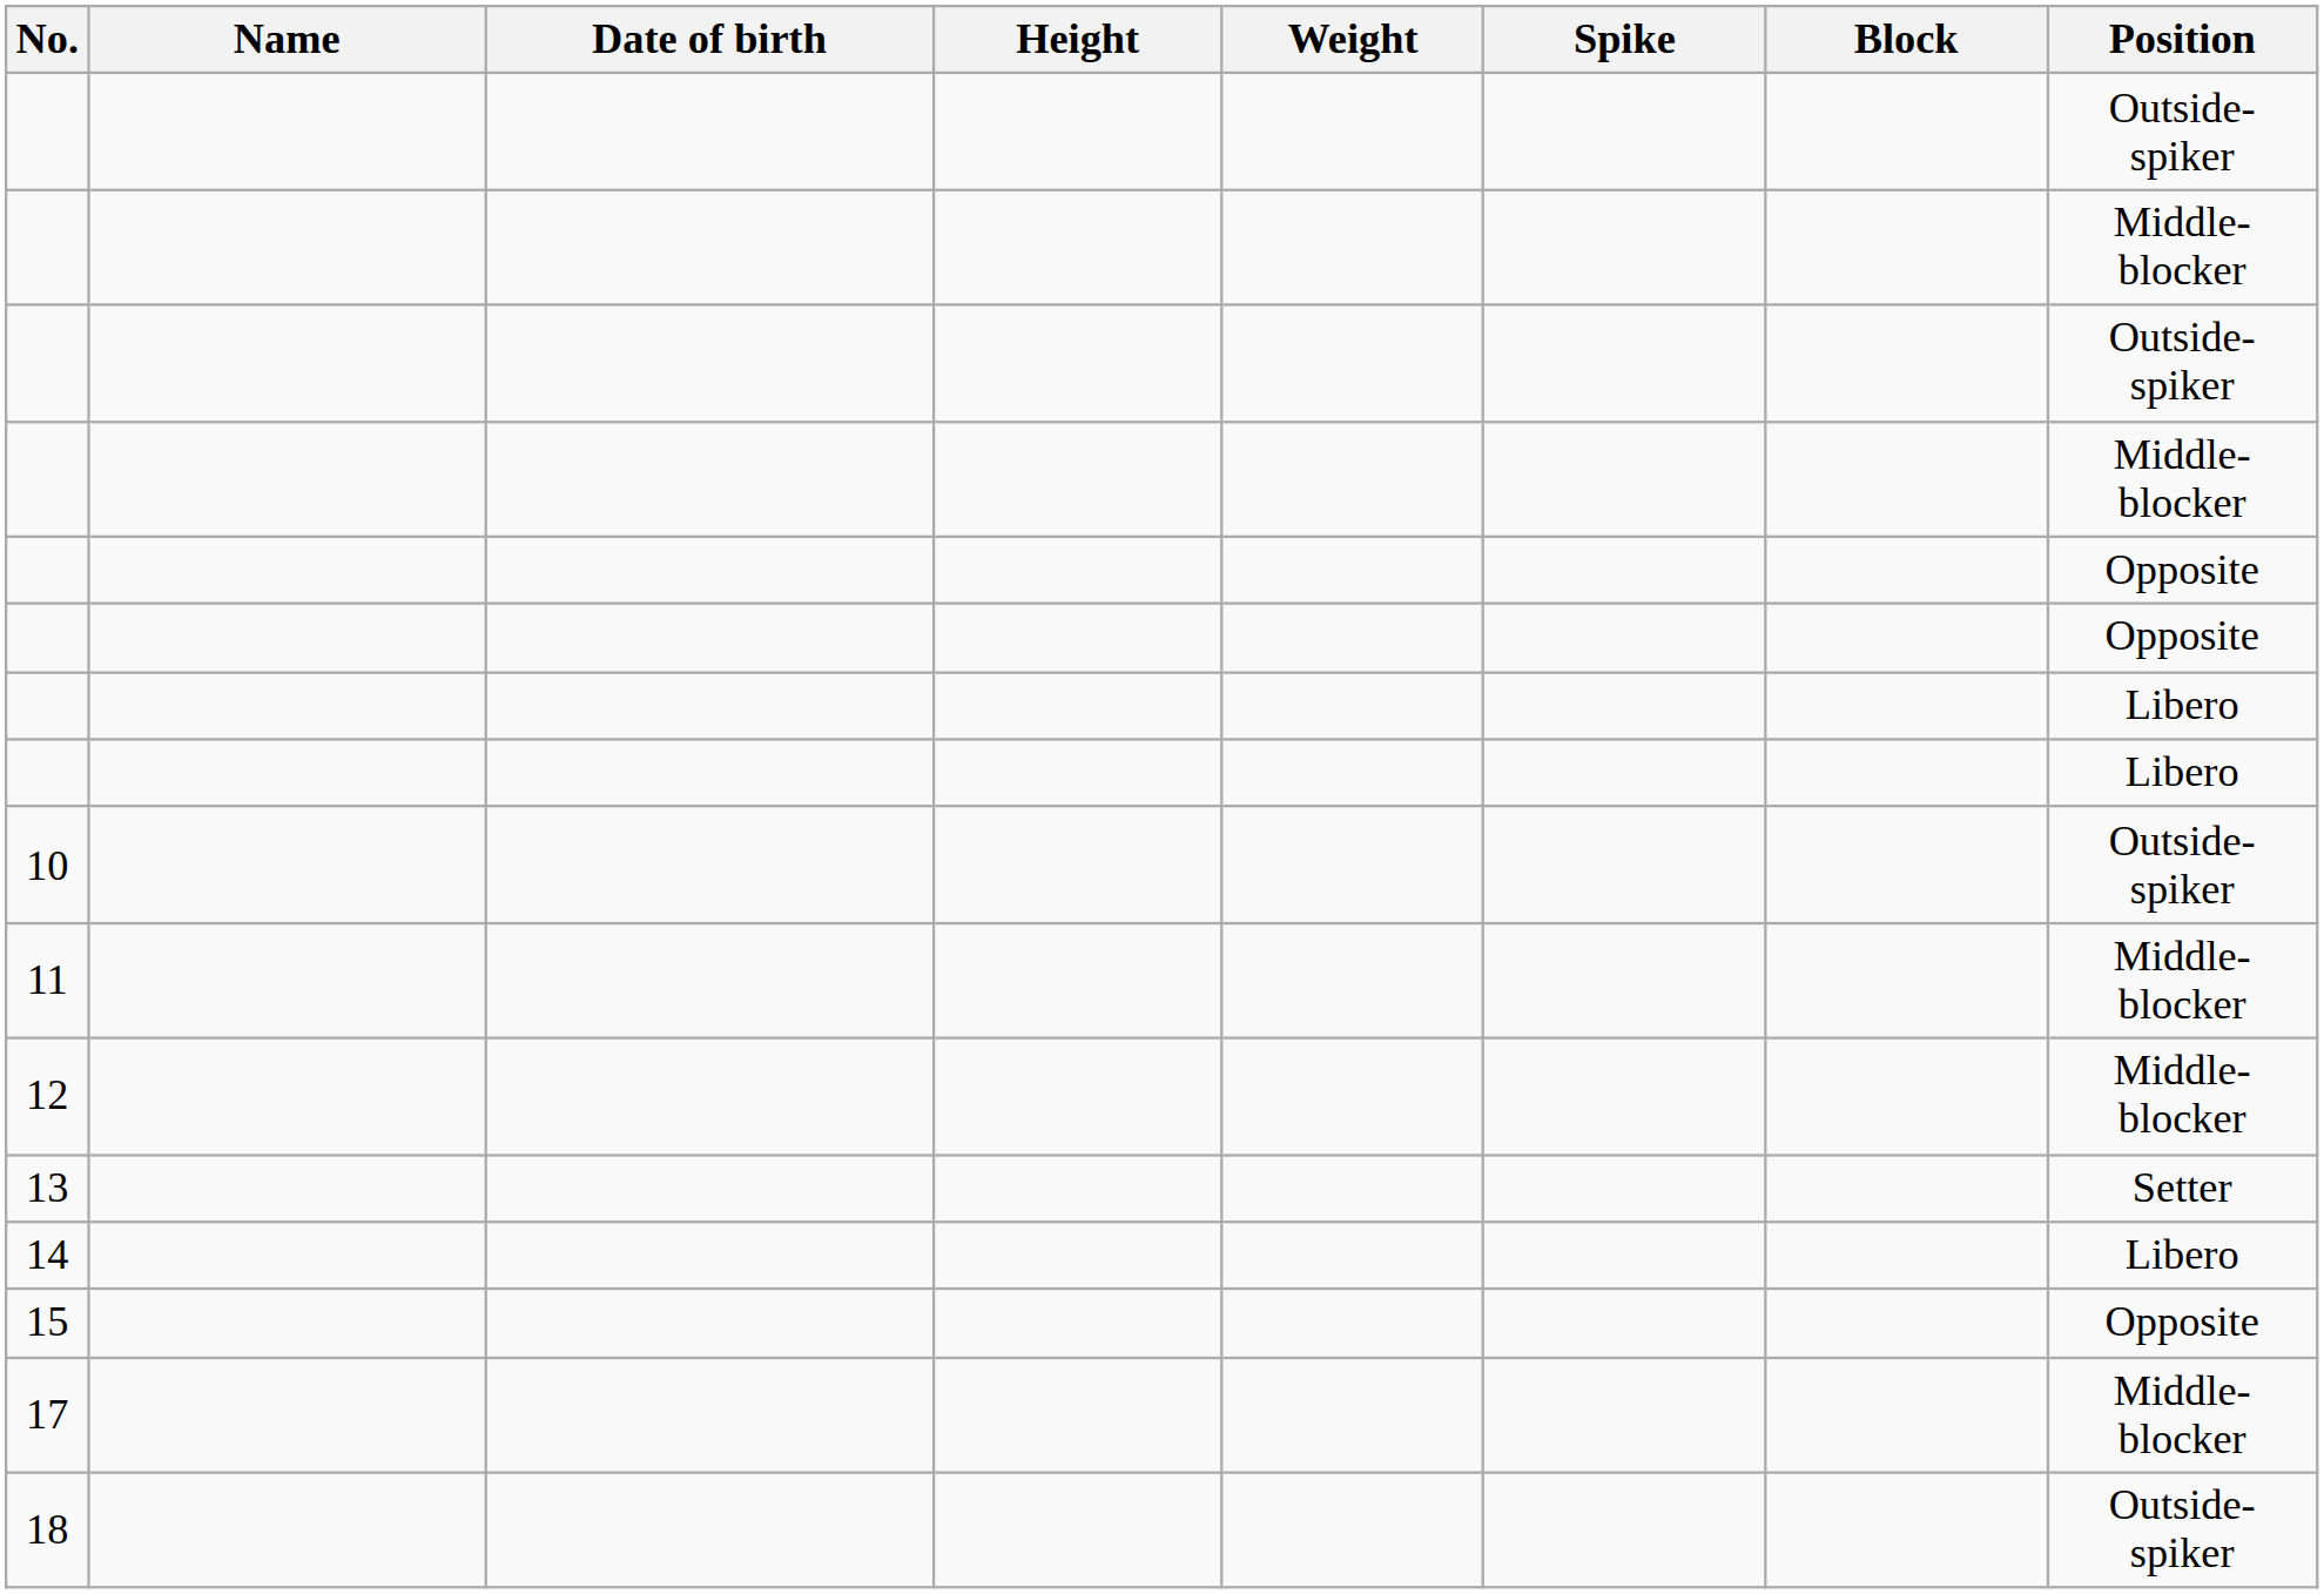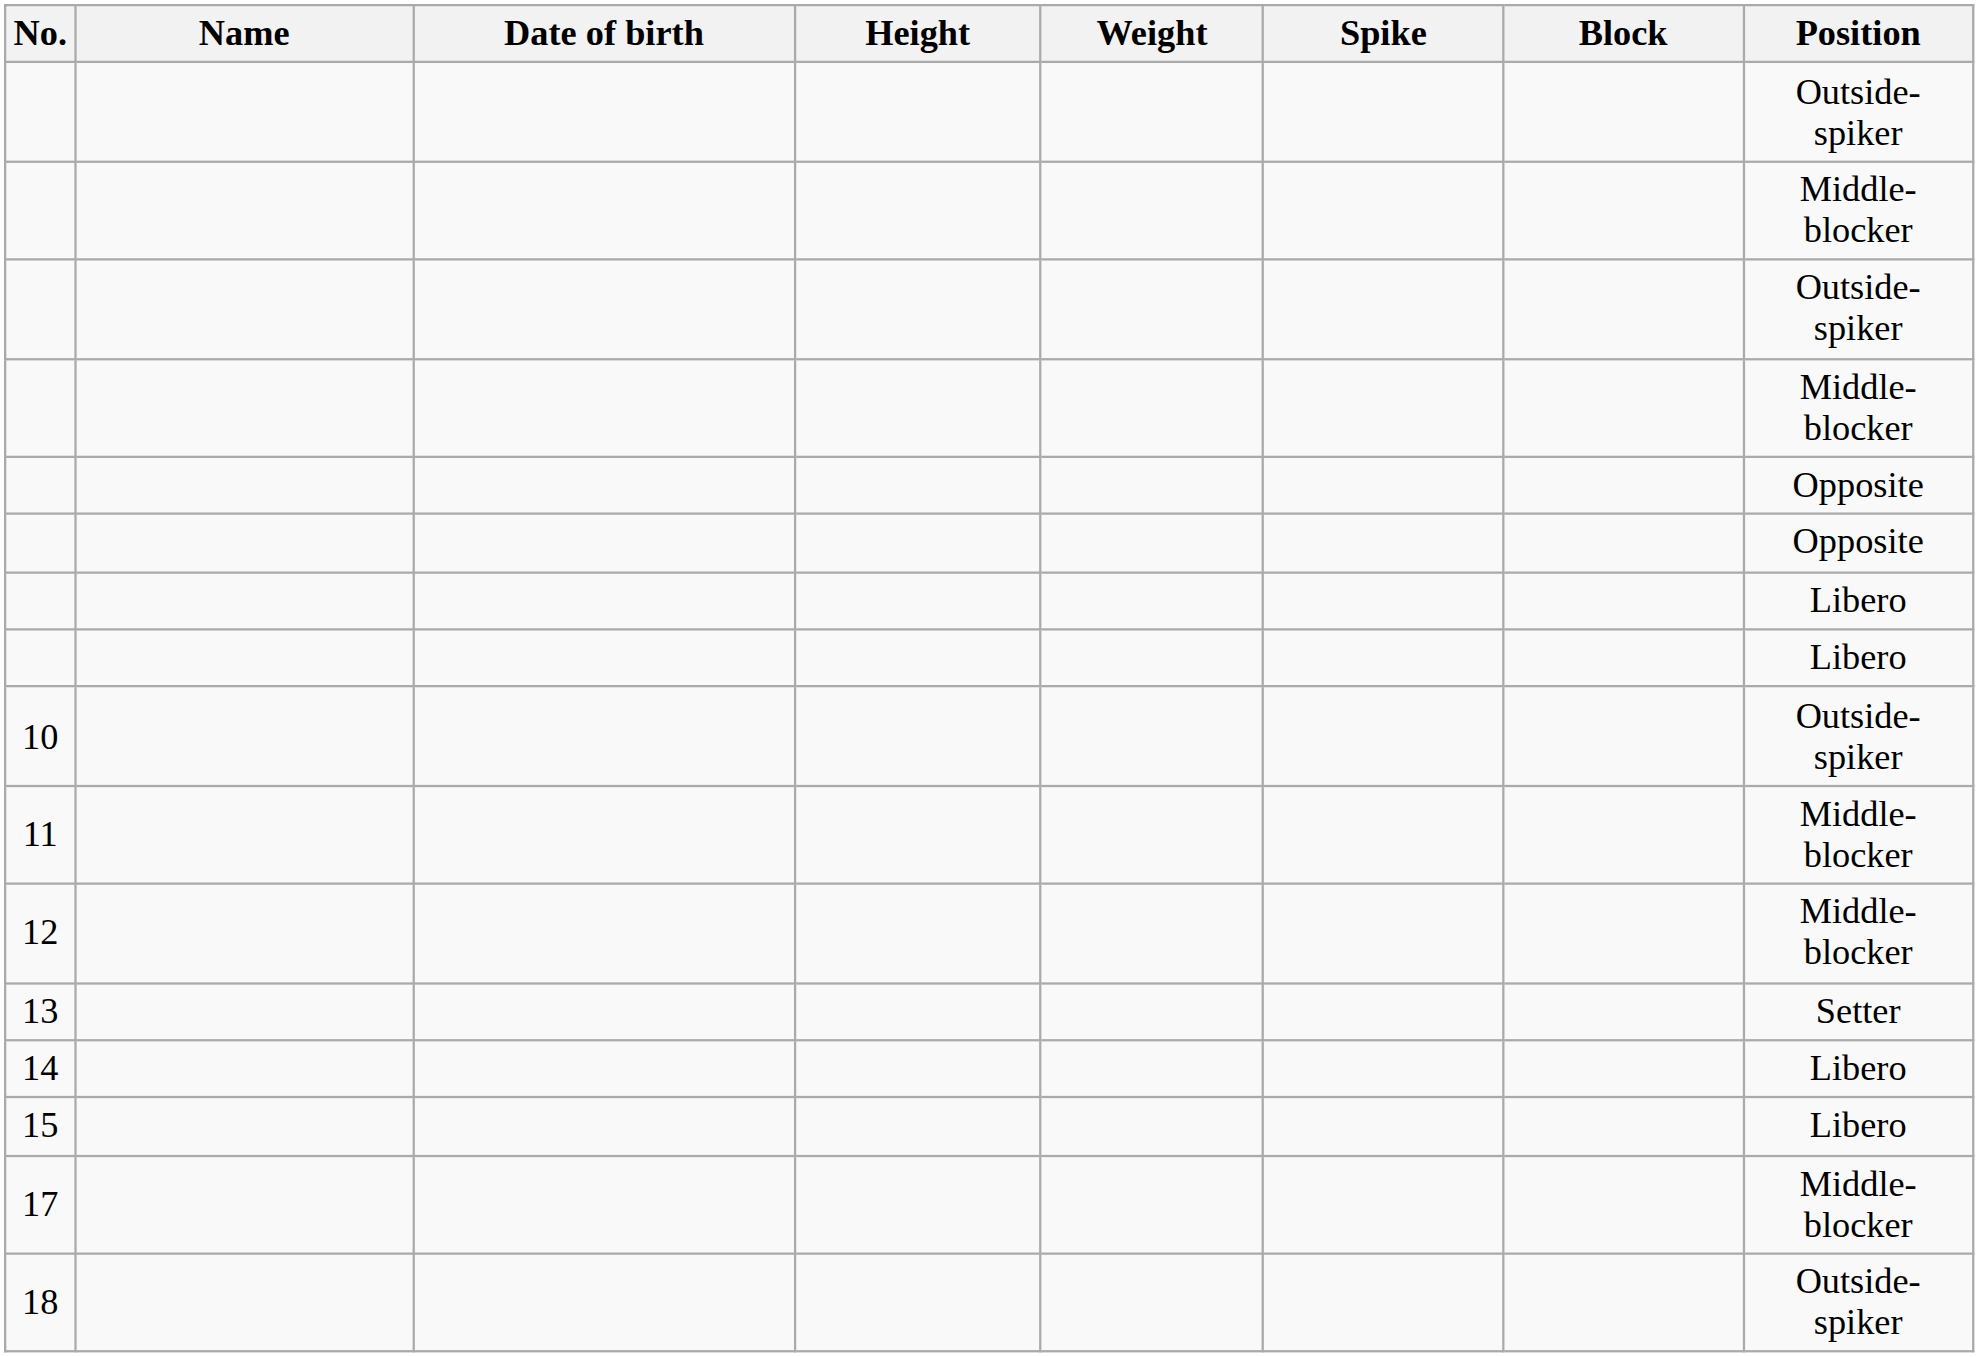15 | Position: Opposite -> Libero
